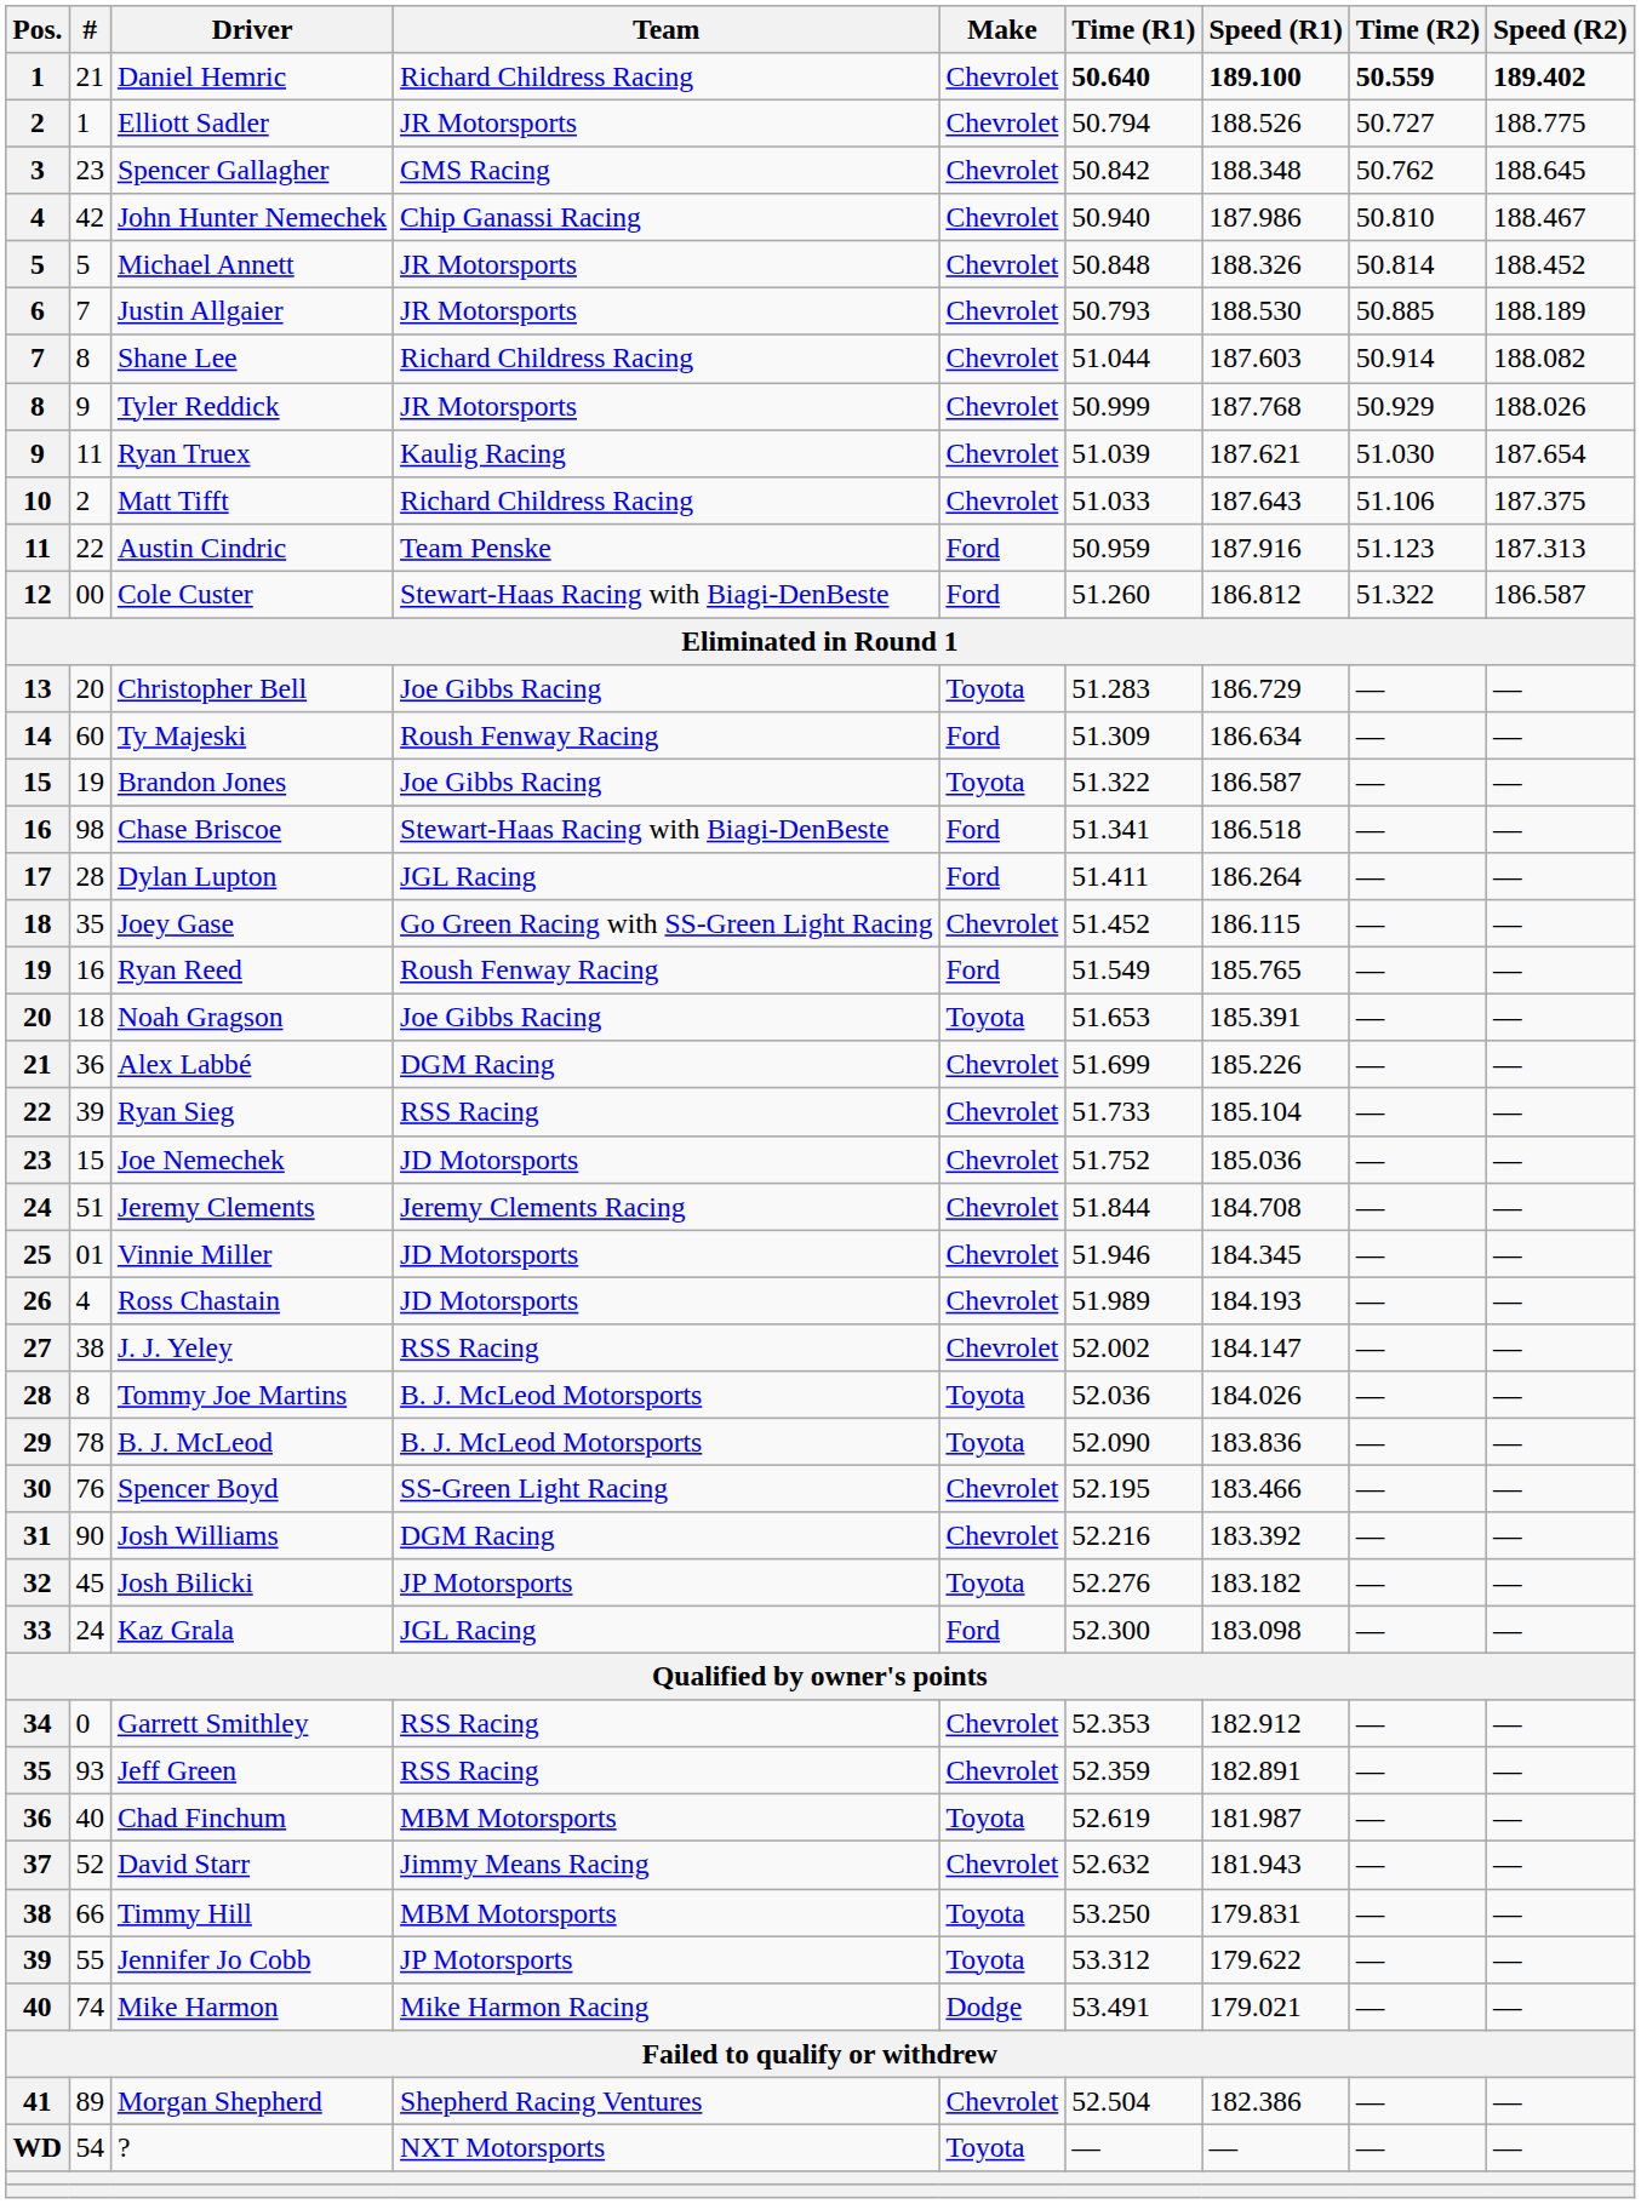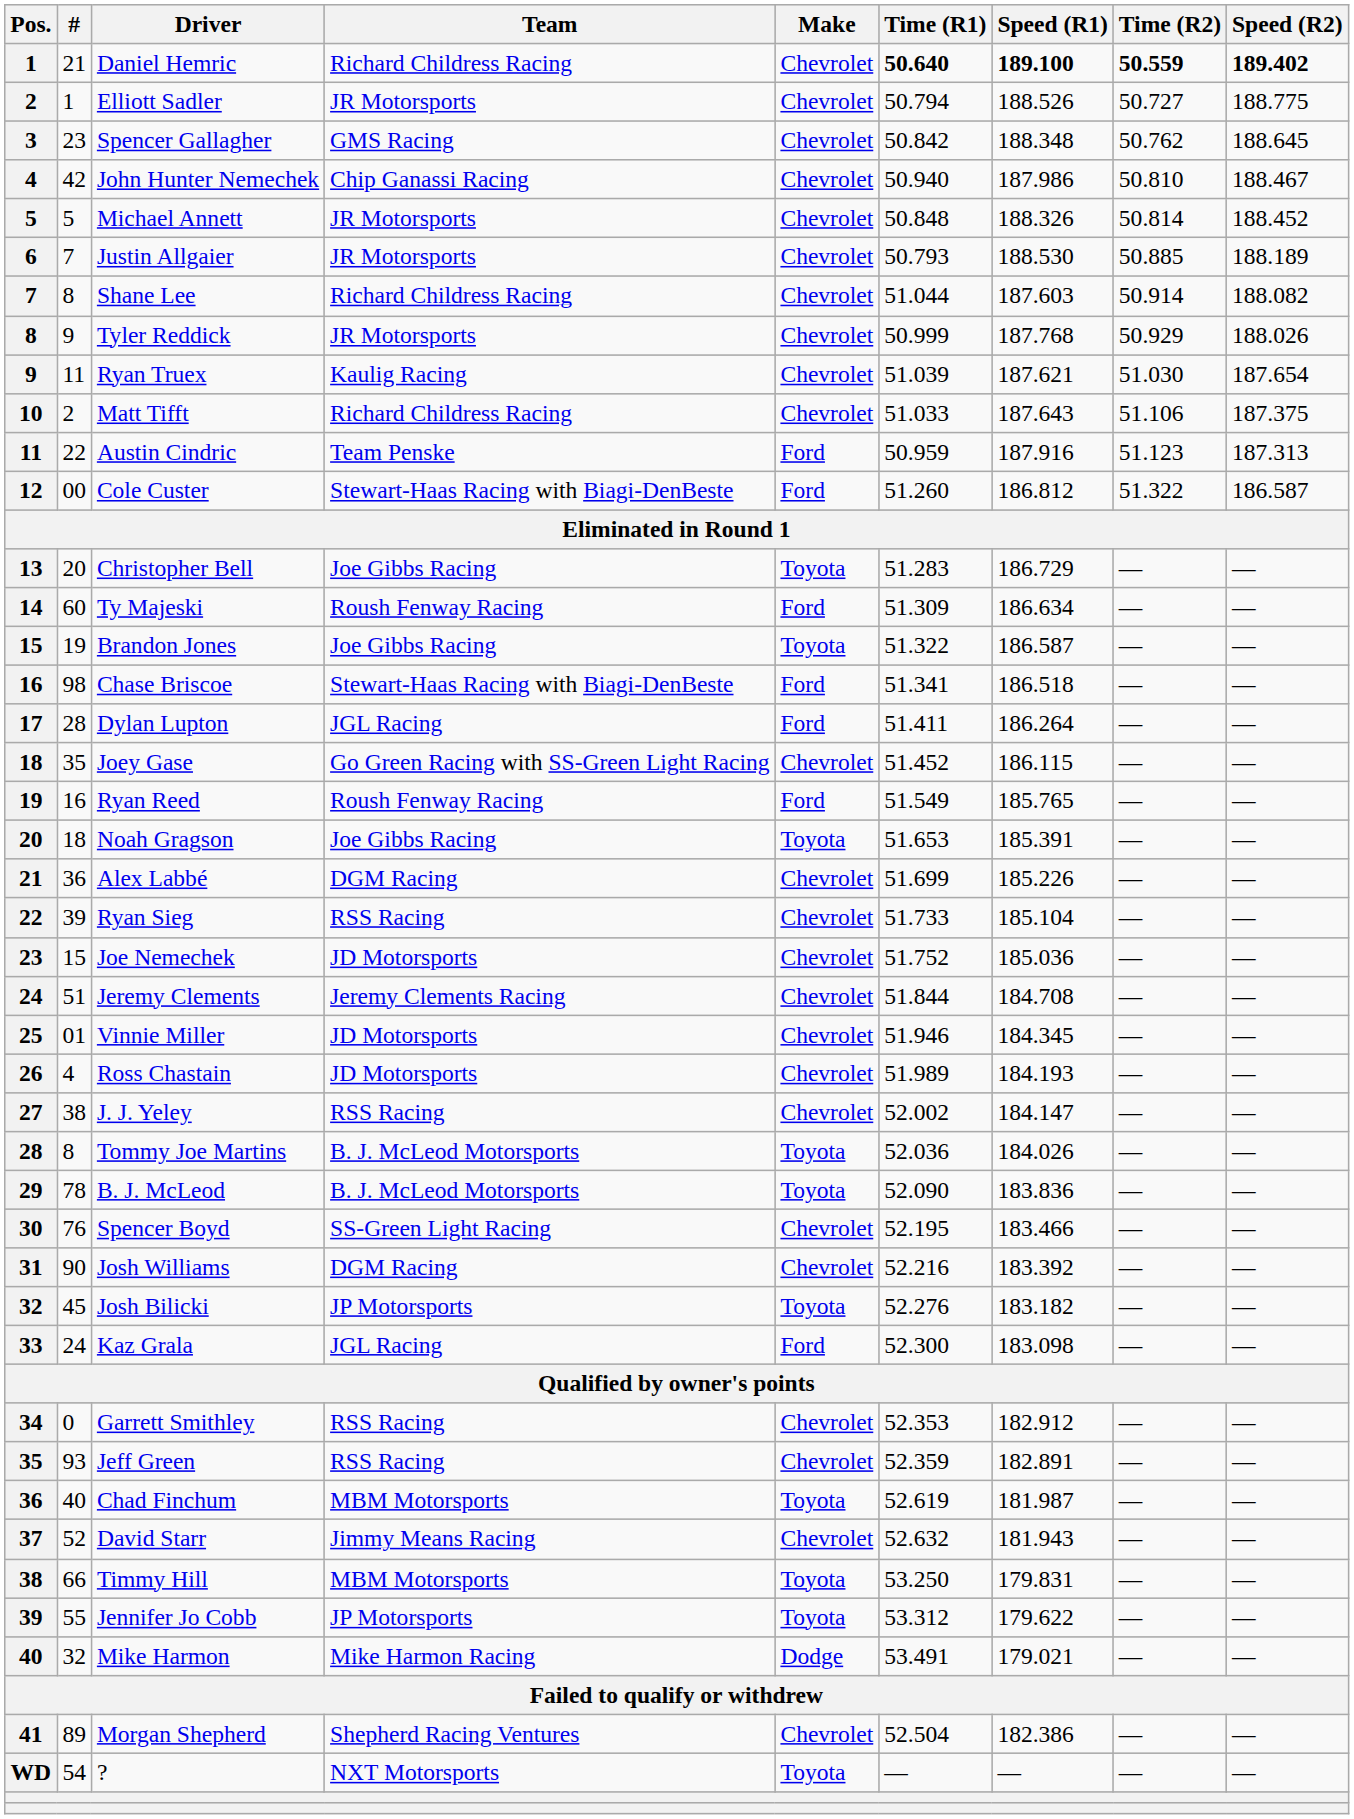Mike Harmon | #: 74 -> 32
